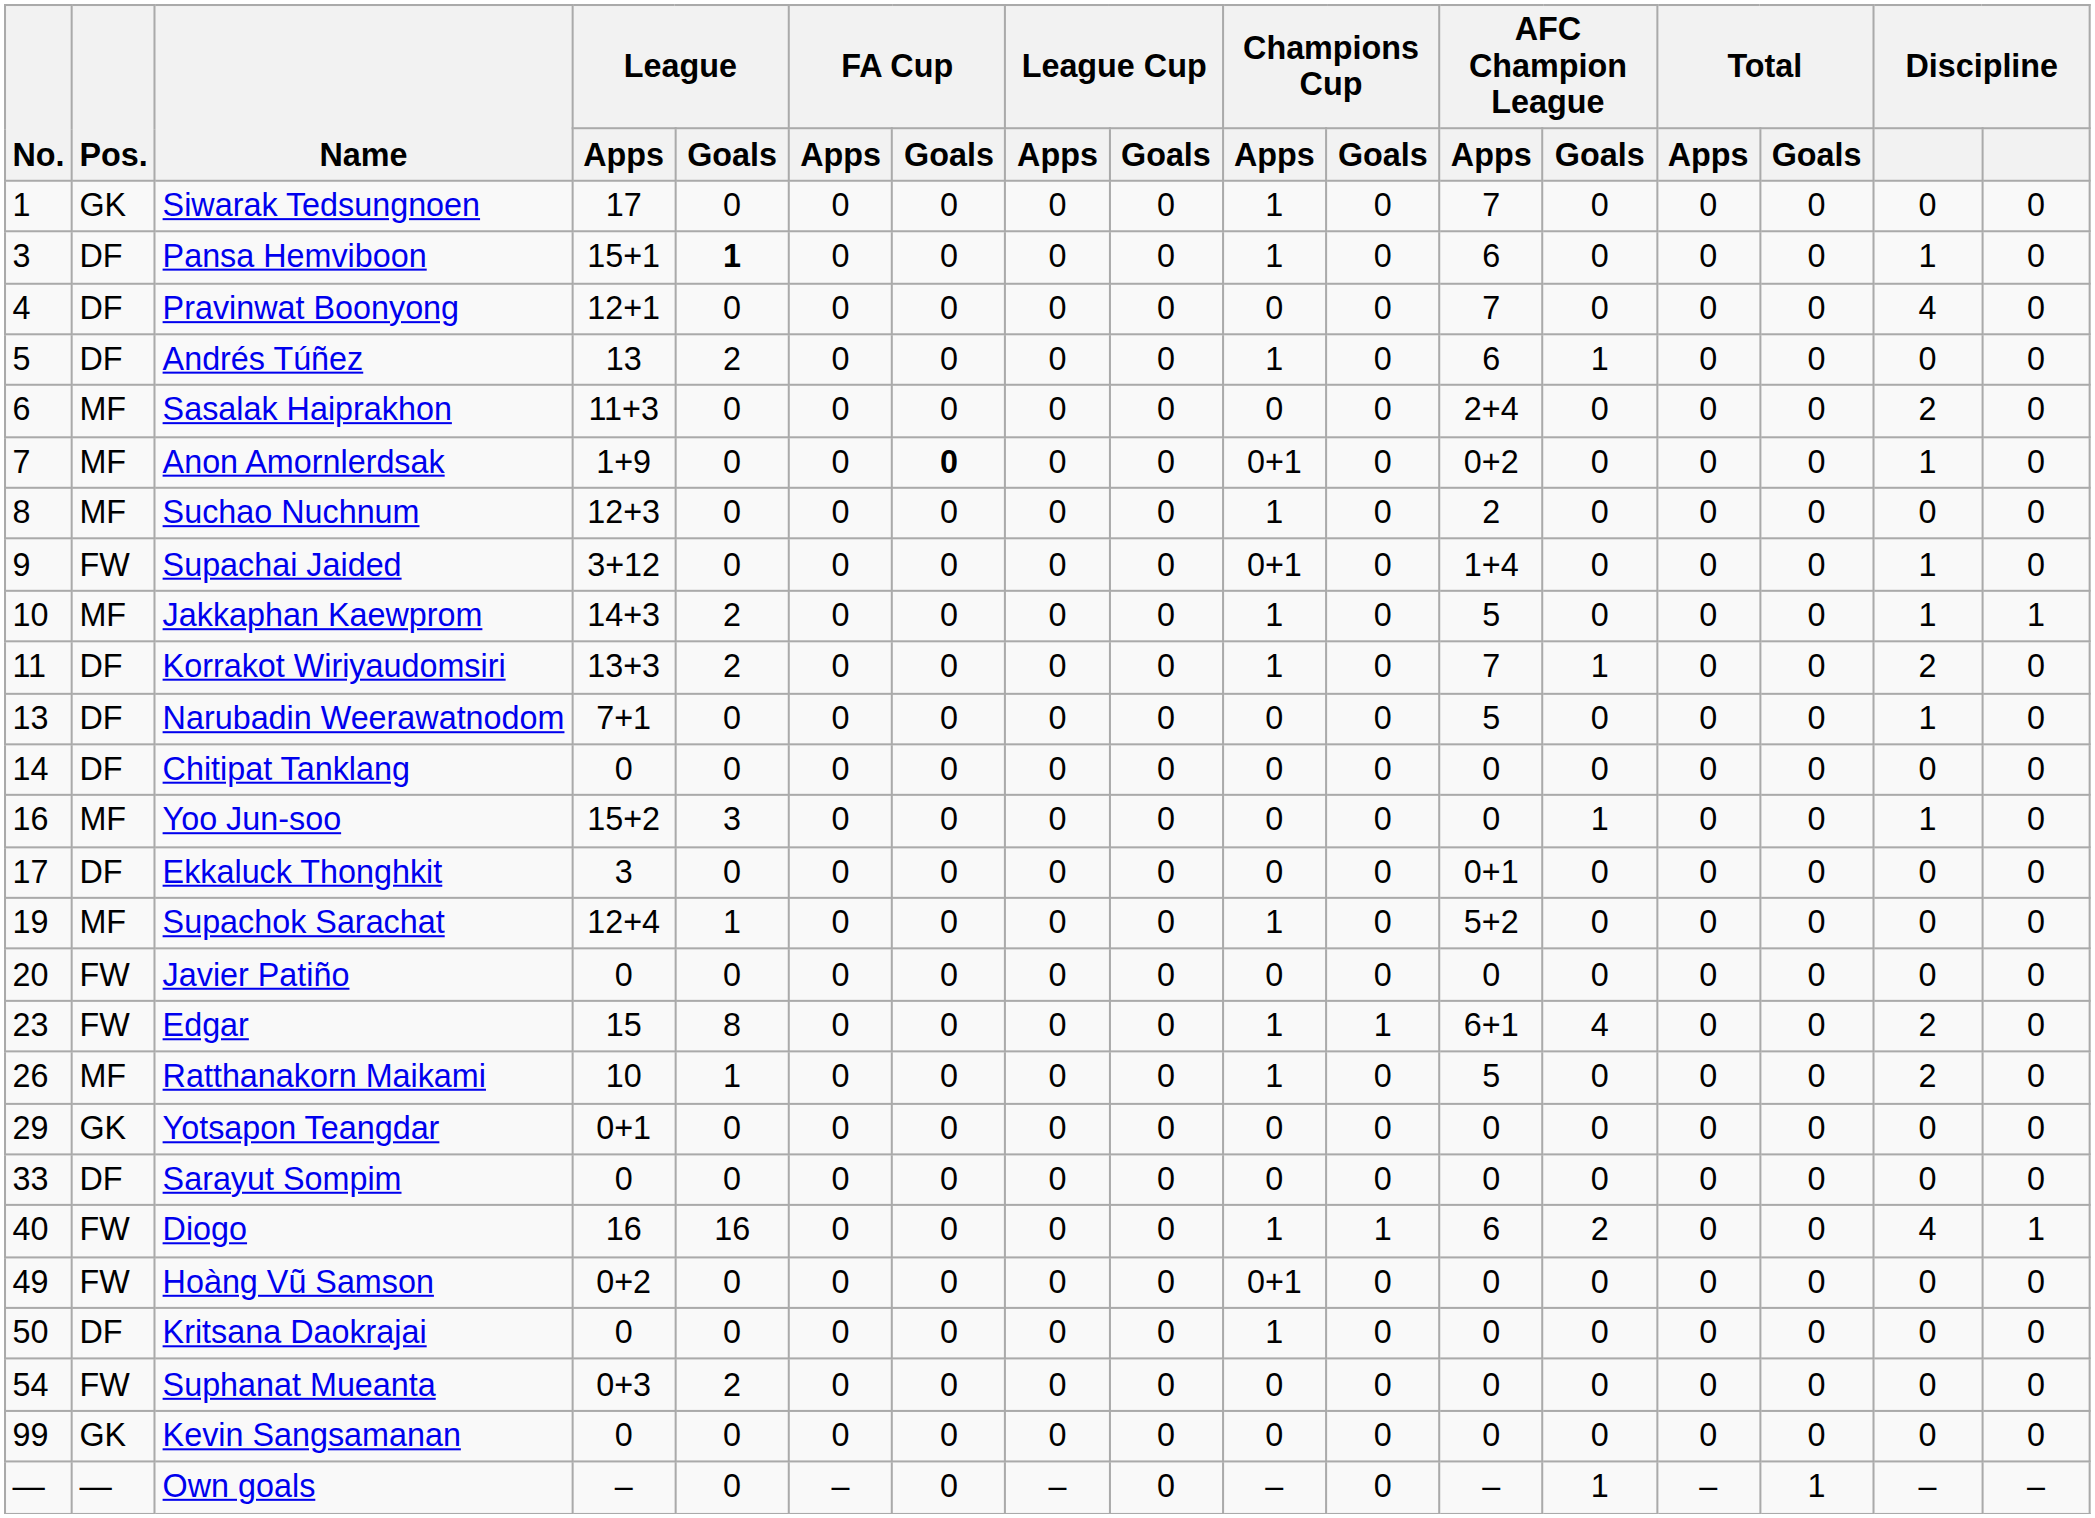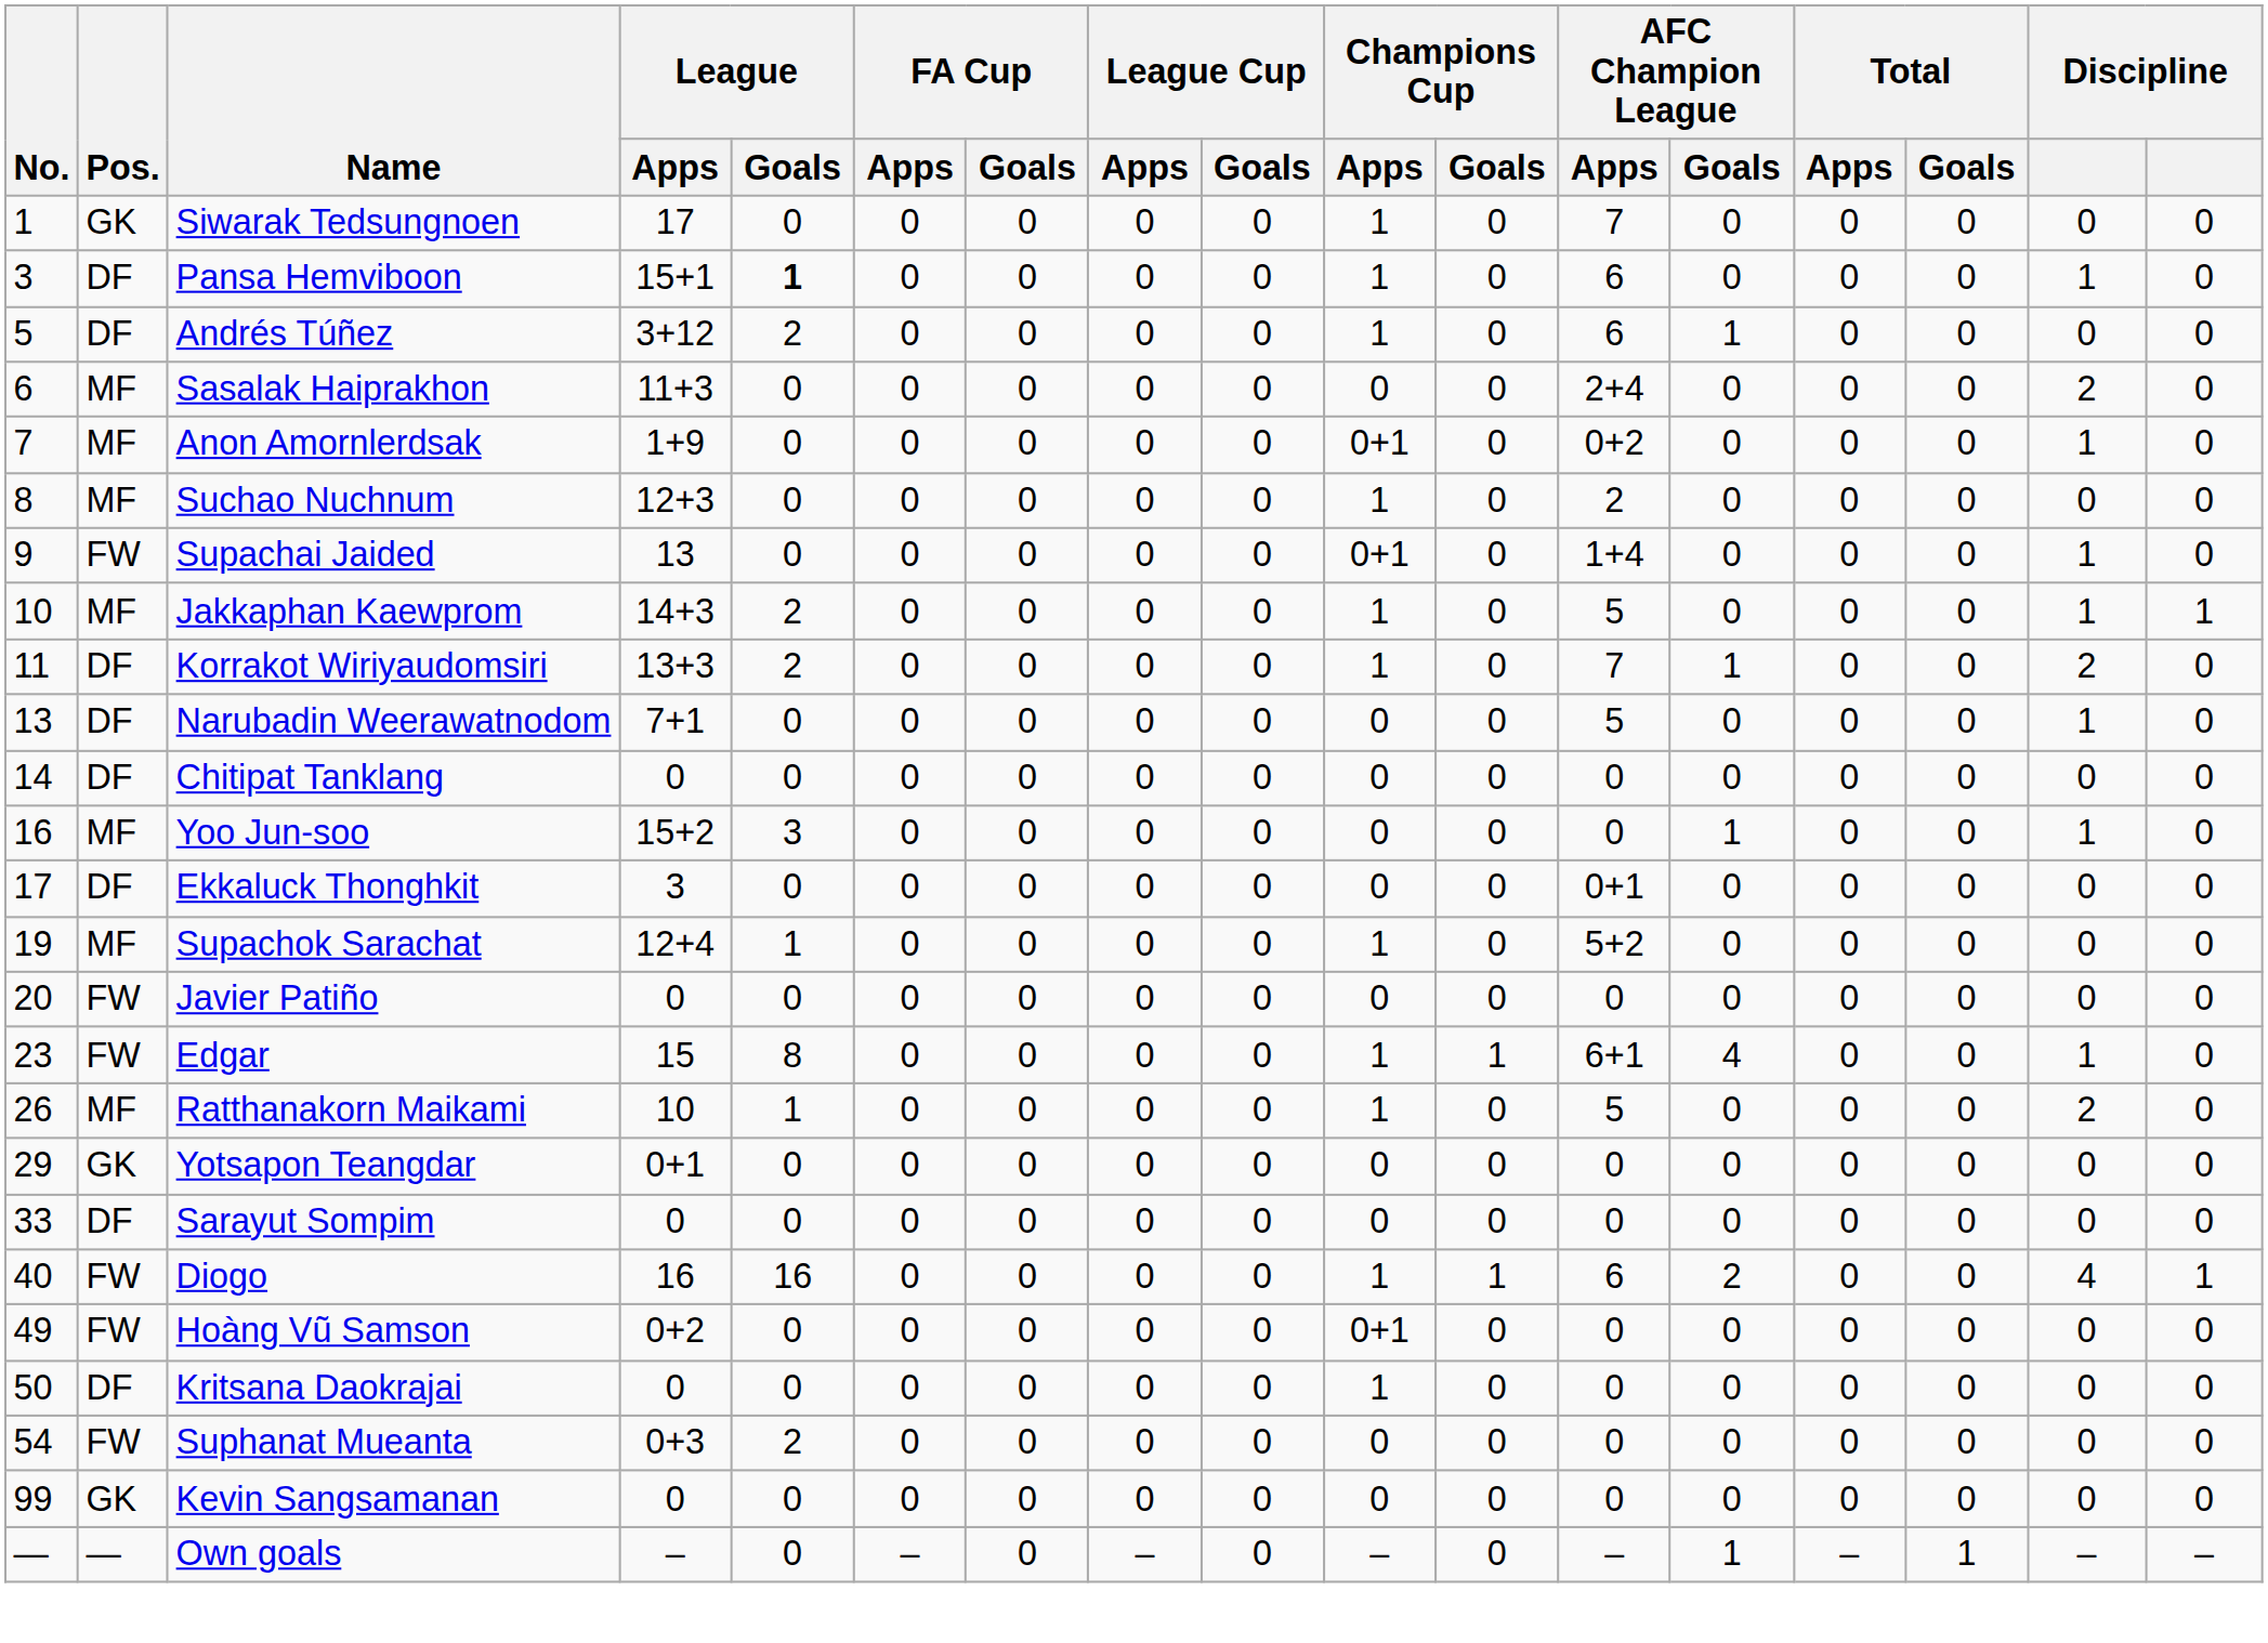- row: 4 | DF | Pravinwat Boonyong | 12+1 | 0 | 0 | 0 | 0 | 0 | 0 | 0 | 7 | 0 | 0 | 0 | 4 | 0
Andrés Túñez | League / Apps: 13 -> 3+12
Anon Amornlerdsak | FA Cup / Goals: bold -> normal
Supachai Jaided | League / Apps: 3+12 -> 13
Edgar | column 16: 2 -> 1
